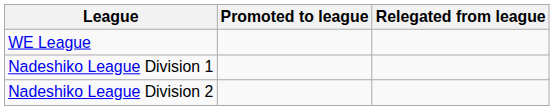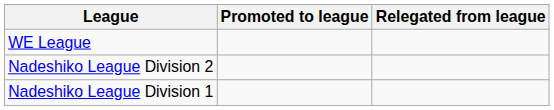rows swapped: Nadeshiko League Division 1 <-> Nadeshiko League Division 2
